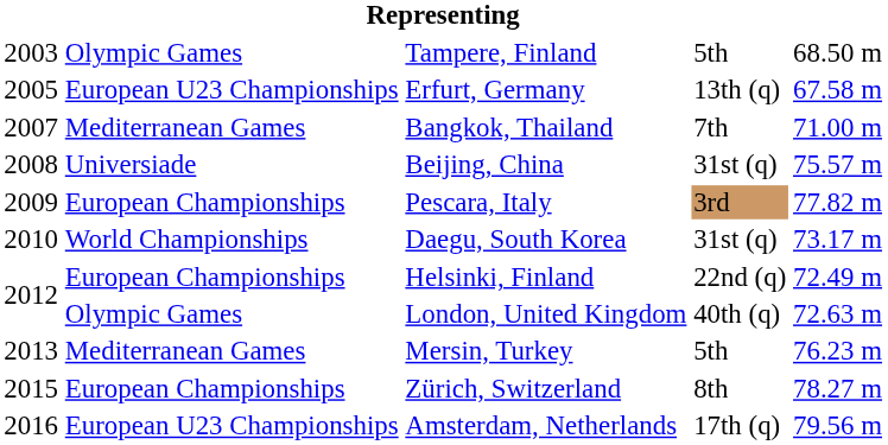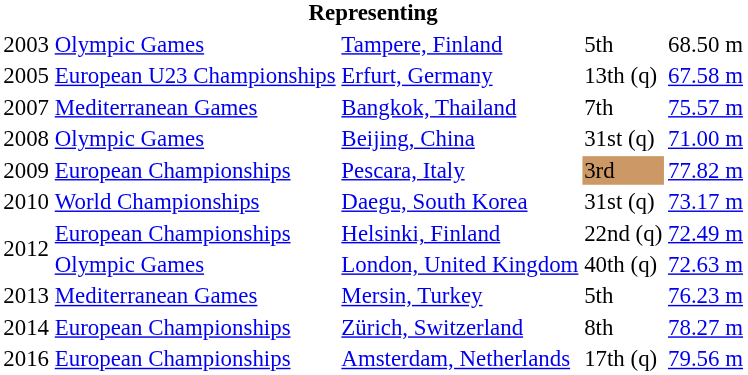Bangkok, Thailand | column 5: 71.00 m -> 75.57 m
Beijing, China | column 2: Universiade -> Olympic Games
Beijing, China | column 5: 75.57 m -> 71.00 m
Zürich, Switzerland | column 1: 2015 -> 2014
Amsterdam, Netherlands | column 2: European U23 Championships -> European Championships
